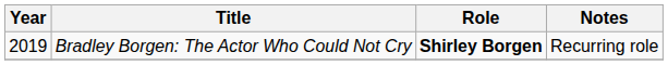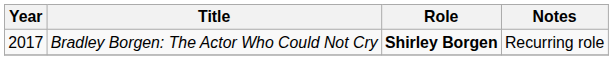Bradley Borgen: The Actor Who Could Not Cry | Year: 2019 -> 2017
